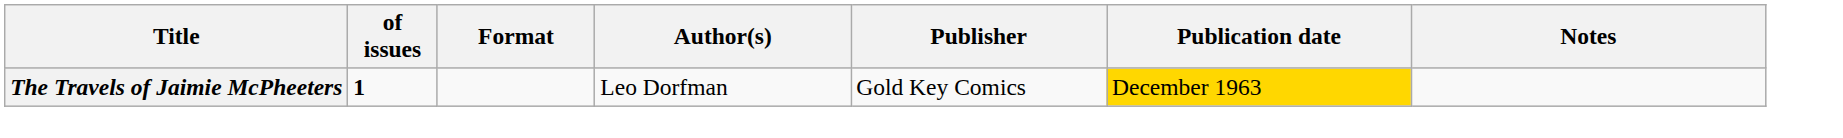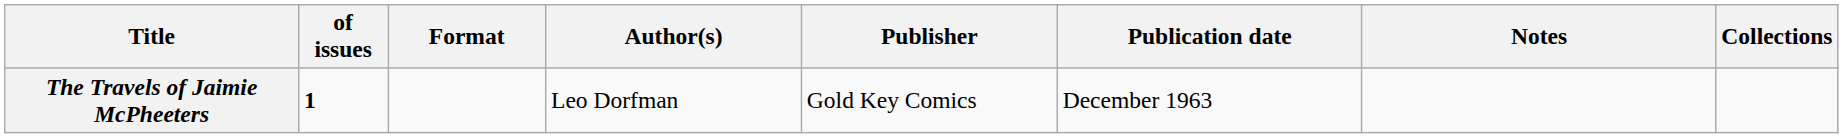+ column: Collections
The Travels of Jaimie McPheeters | Publication date: gold background -> no background
